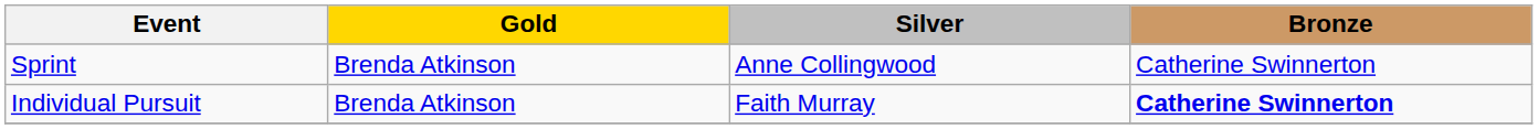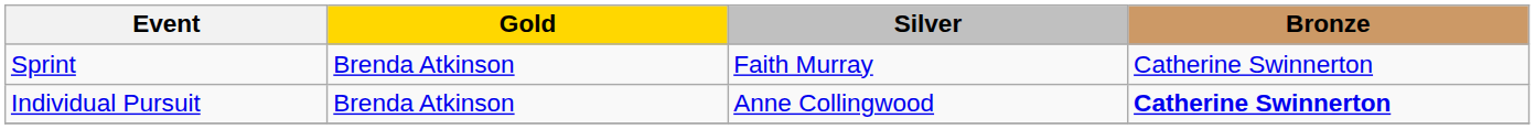Sprint | Silver: Anne Collingwood -> Faith Murray
Individual Pursuit | Silver: Faith Murray -> Anne Collingwood
